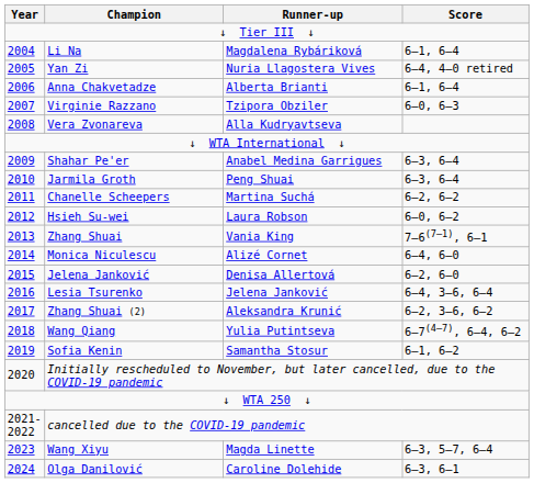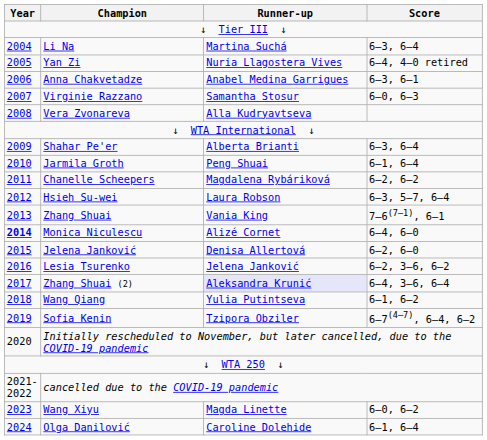Li Na | Runner-up: Magdalena Rybáriková -> Martina Suchá
Li Na | Score: 6–1, 6–4 -> 6–3, 6–4
Anna Chakvetadze | Runner-up: Alberta Brianti -> Anabel Medina Garrigues
Anna Chakvetadze | Score: 6–1, 6–4 -> 6–3, 6–1
Virginie Razzano | Runner-up: Tzipora Obziler -> Samantha Stosur
Shahar Pe'er | Runner-up: Anabel Medina Garrigues -> Alberta Brianti
Jarmila Groth | Score: 6–3, 6–4 -> 6–1, 6–4
Chanelle Scheepers | Runner-up: Martina Suchá -> Magdalena Rybáriková
Hsieh Su-wei | Score: 6–0, 6–2 -> 6–3, 5–7, 6–4
Monica Niculescu | Year: normal -> bold
Lesia Tsurenko | Score: 6–4, 3–6, 6–4 -> 6–2, 3–6, 6–2
Zhang Shuai (2) | Runner-up: no background -> lavender background
Zhang Shuai (2) | Score: 6–2, 3–6, 6–2 -> 6–4, 3–6, 6–4
Wang Qiang | Score: 6–7(4–7), 6–4, 6–2 -> 6–1, 6–2
Sofia Kenin | Runner-up: Samantha Stosur -> Tzipora Obziler
Sofia Kenin | Score: 6–1, 6–2 -> 6–7(4–7), 6–4, 6–2
Wang Xiyu | Score: 6–3, 5–7, 6–4 -> 6–0, 6–2
Olga Danilović | Score: 6–3, 6–1 -> 6–1, 6–4
